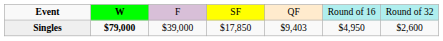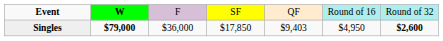Singles | column 3: $39,000 -> $36,000
Singles | column 7: normal -> bold
